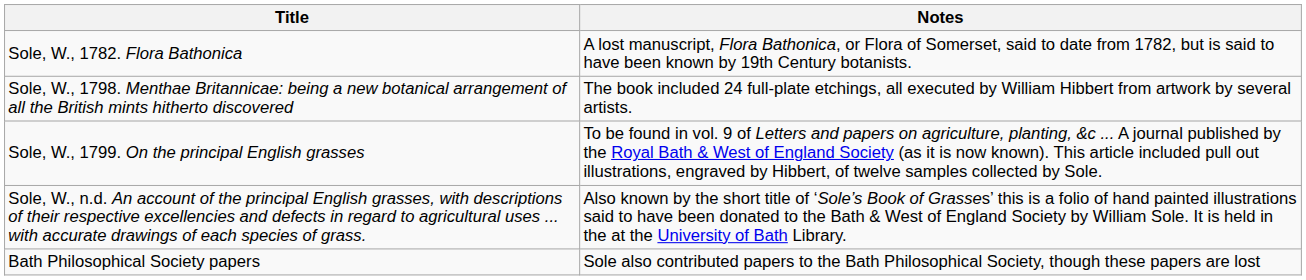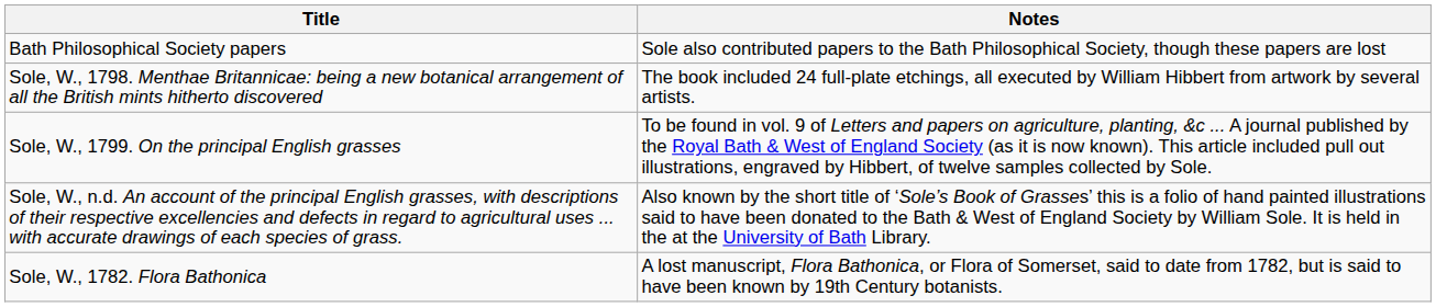rows swapped: Sole, W., 1782. Flora Bathonica <-> Bath Philosophical Society papers
